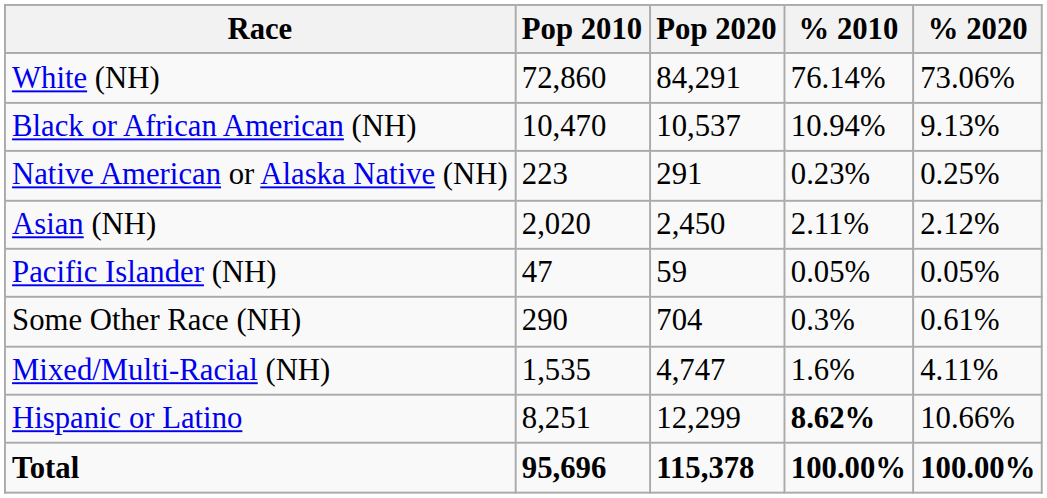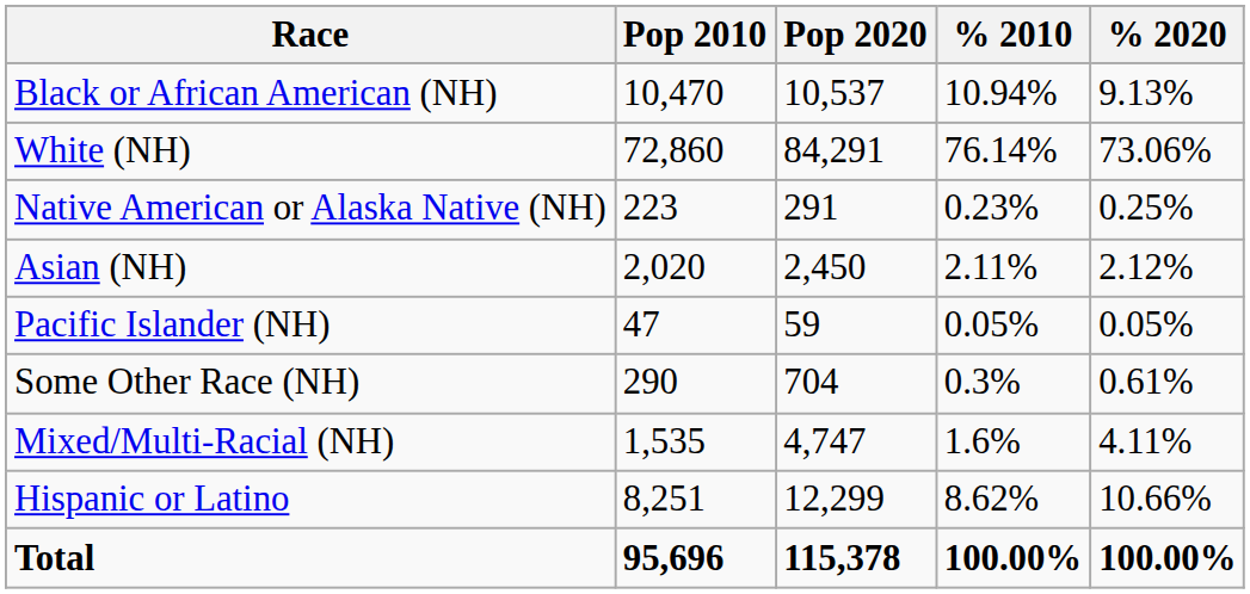rows swapped: White (NH) <-> Black or African American (NH)
Hispanic or Latino | % 2010: bold -> normal
